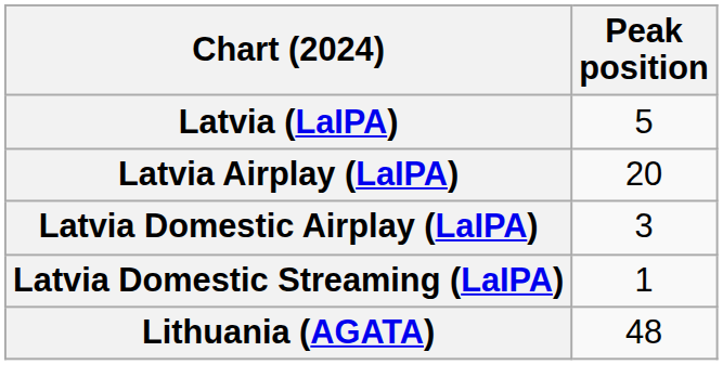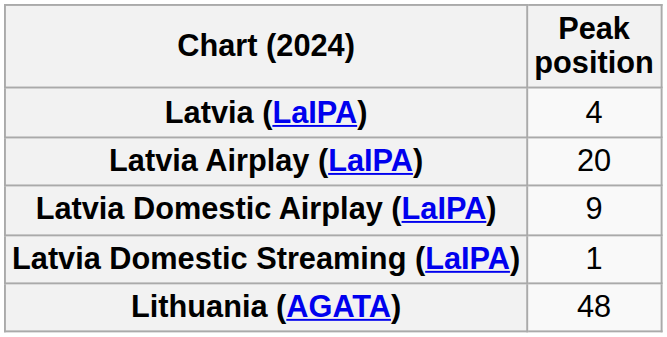Latvia (LaIPA) | Peak position: 5 -> 4
Latvia Domestic Airplay (LaIPA) | Peak position: 3 -> 9
